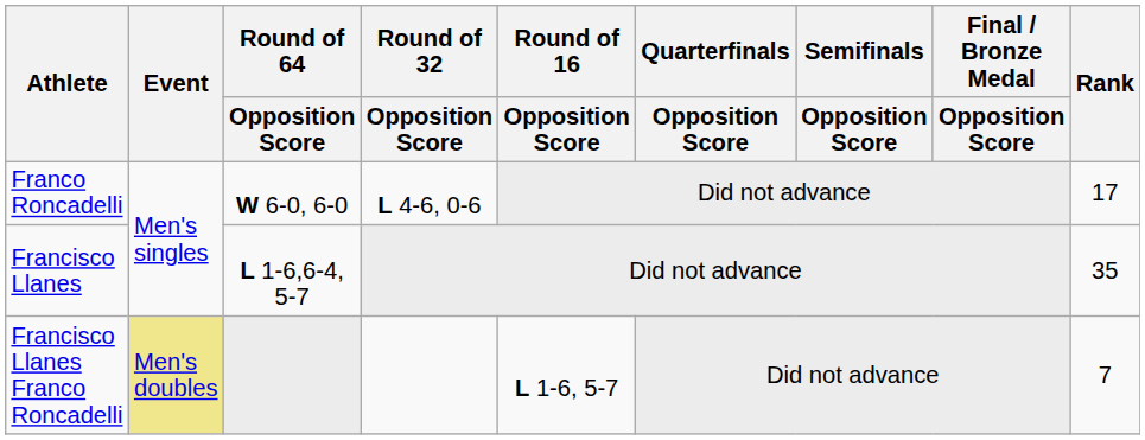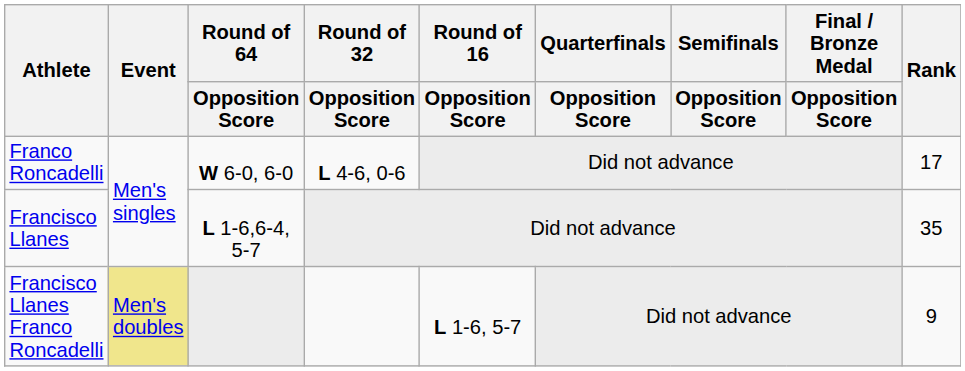Francisco Llanes Franco Roncadelli | Rank: 7 -> 9
